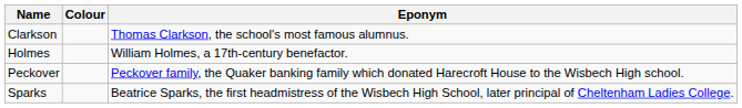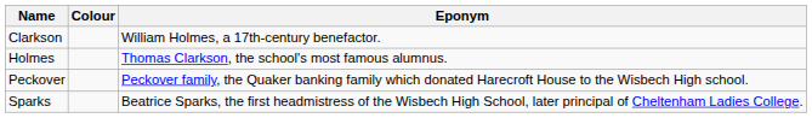Clarkson | Eponym: Thomas Clarkson, the school's most famous alumnus. -> William Holmes, a 17th-century benefactor.
Holmes | Eponym: William Holmes, a 17th-century benefactor. -> Thomas Clarkson, the school's most famous alumnus.
